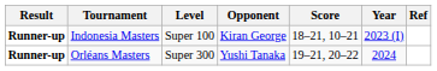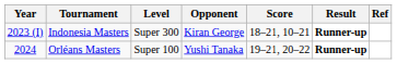columns swapped: Year <-> Result
Indonesia Masters | Level: Super 100 -> Super 300
Orléans Masters | Level: Super 300 -> Super 100
